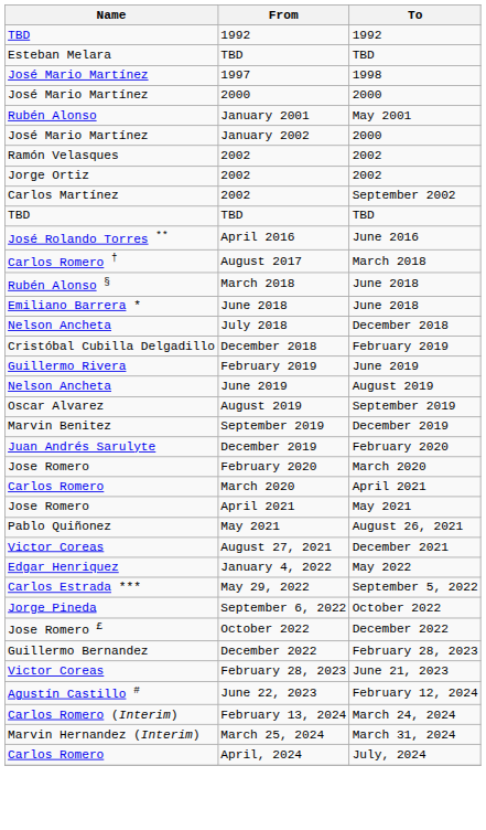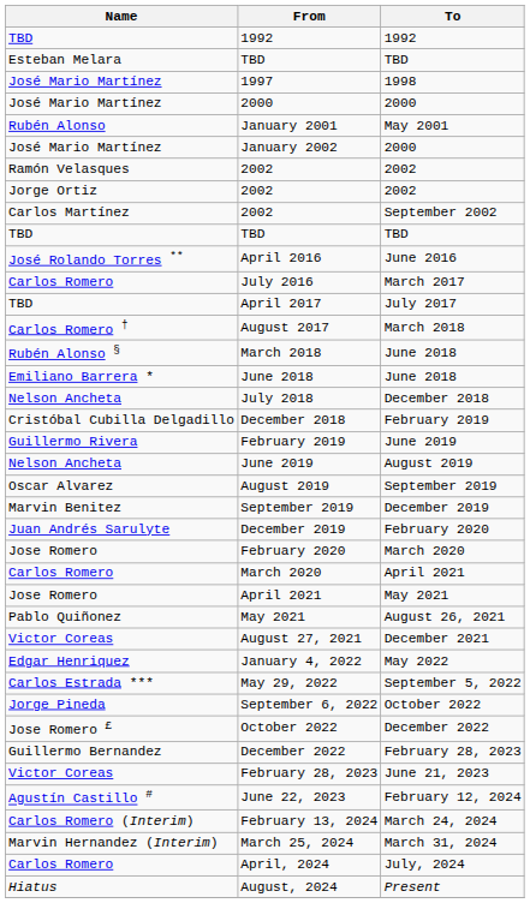+ row: Carlos Romero | July 2016 | March 2017
+ row: TBD | April 2017 | July 2017
+ row: Hiatus | August, 2024 | Present
